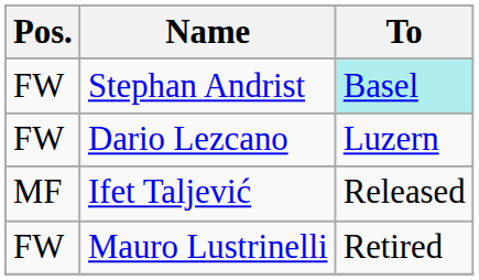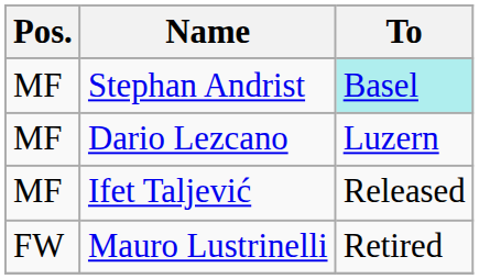Stephan Andrist | Pos.: FW -> MF
Dario Lezcano | Pos.: FW -> MF
